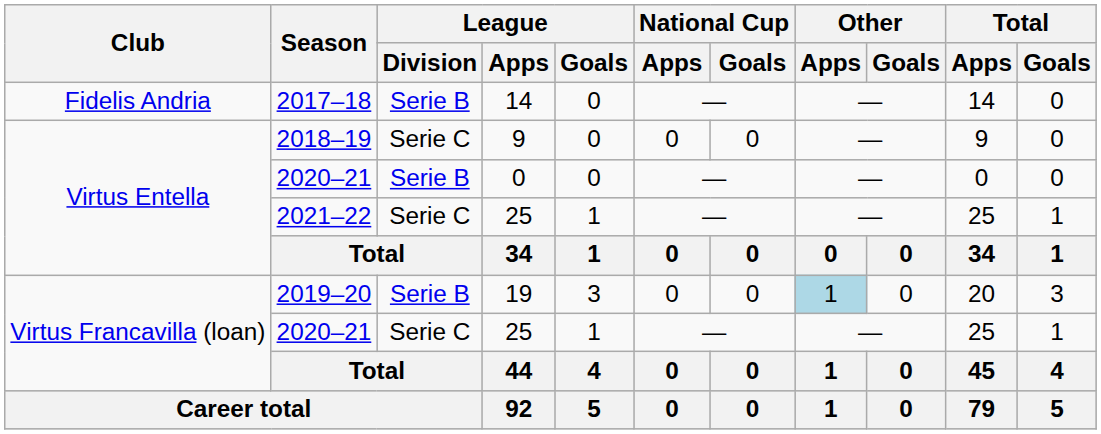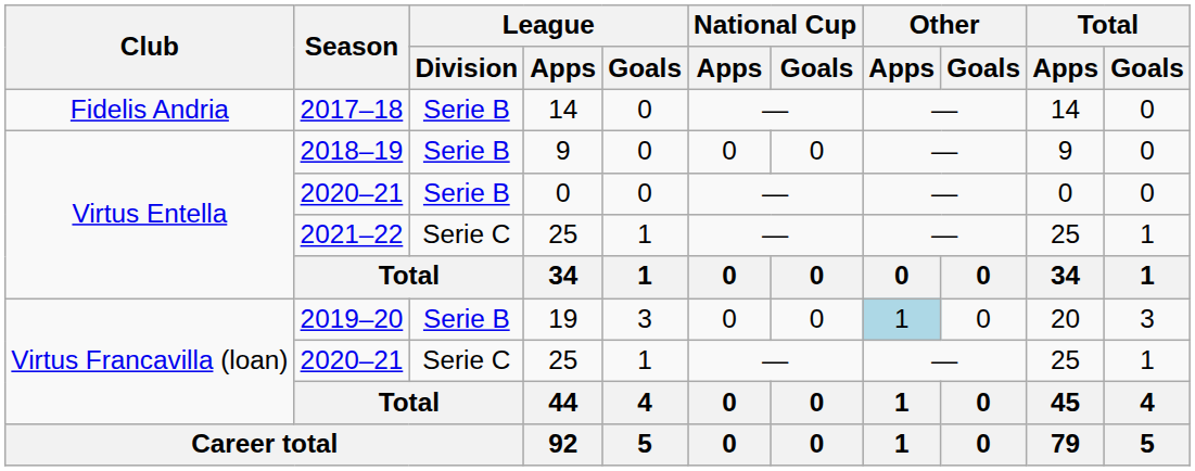2018–19 | League / Division: Serie C -> Serie B
